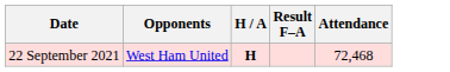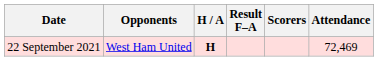+ column: Scorers
22 September 2021 | Attendance: 72,468 -> 72,469
